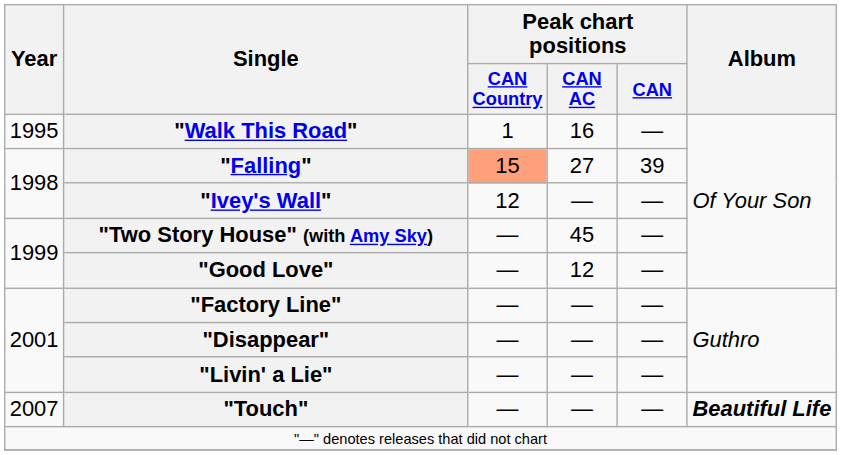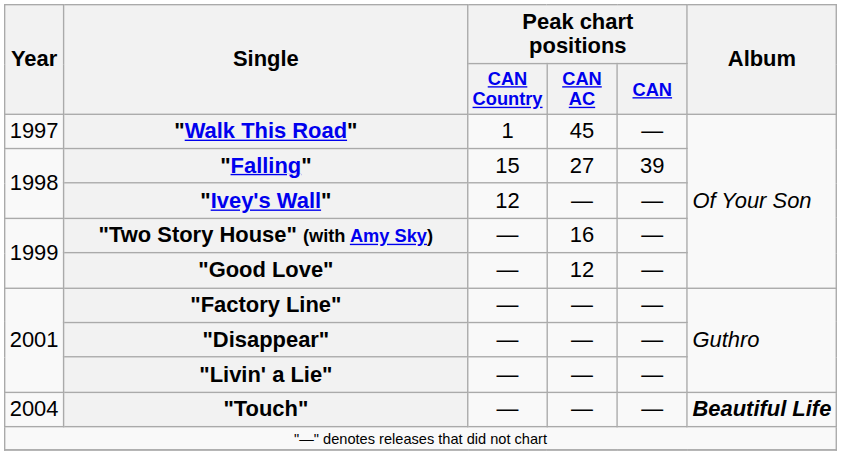"Walk This Road" | Year: 1995 -> 1997
"Walk This Road" | Peak chart positions / CAN AC: 16 -> 45
"Falling" | Peak chart positions / CAN Country: lightsalmon background -> no background
"Two Story House" (with Amy Sky) | Peak chart positions / CAN AC: 45 -> 16
"Touch" | Year: 2007 -> 2004
